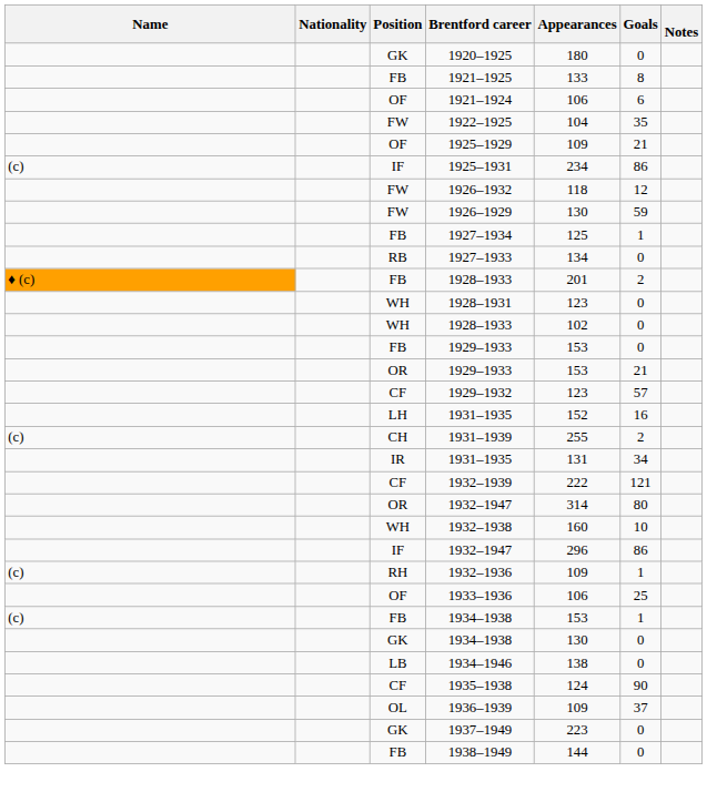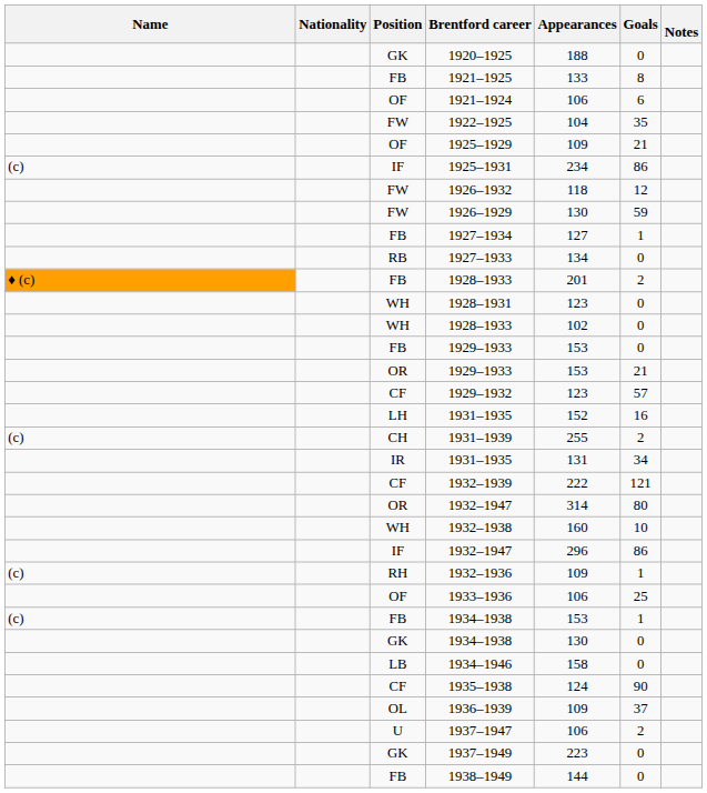1920–1925 | Appearances: 180 -> 188
1927–1934 | Appearances: 125 -> 127
1934–1946 | Appearances: 138 -> 158
+ row: U | 1937–1947 | 106 | 2
